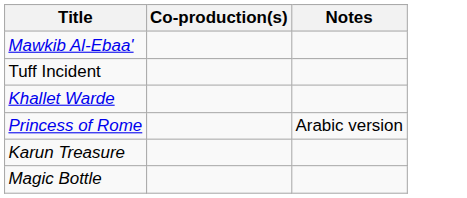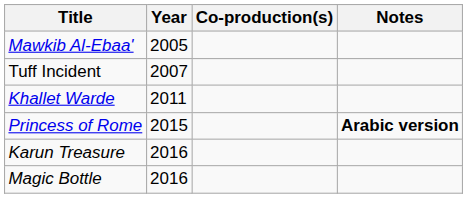+ column: Year | 2005 | 2007 | 2011 | 2015 | 2016 | 2016
Princess of Rome | Notes: normal -> bold
